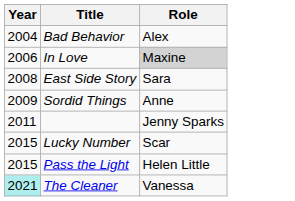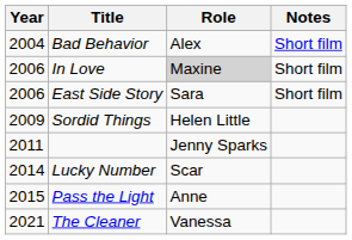+ column: Notes | Short film | Short film | Short film
East Side Story | Year: 2008 -> 2006
Sordid Things | Role: Anne -> Helen Little
Lucky Number | Year: 2015 -> 2014
Pass the Light | Role: Helen Little -> Anne
The Cleaner | Year: paleturquoise background -> no background
